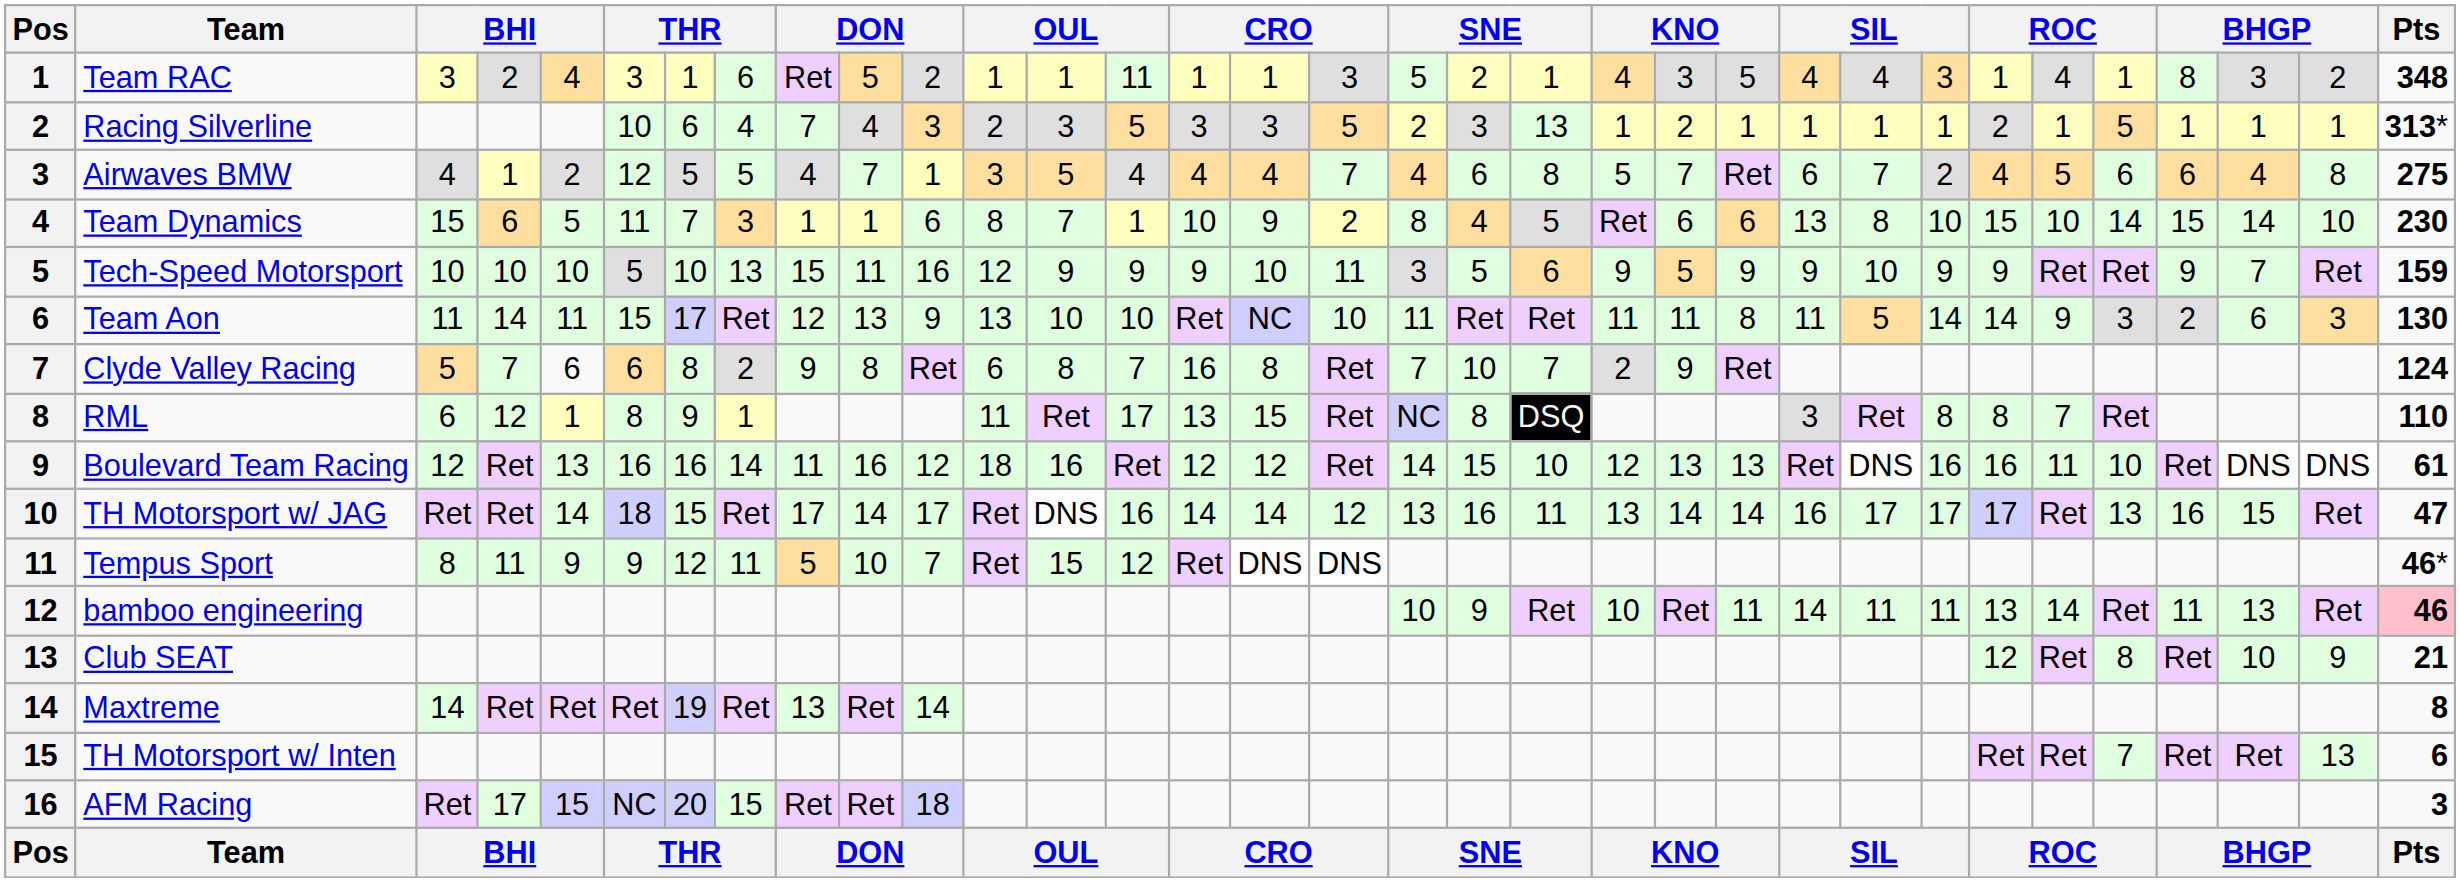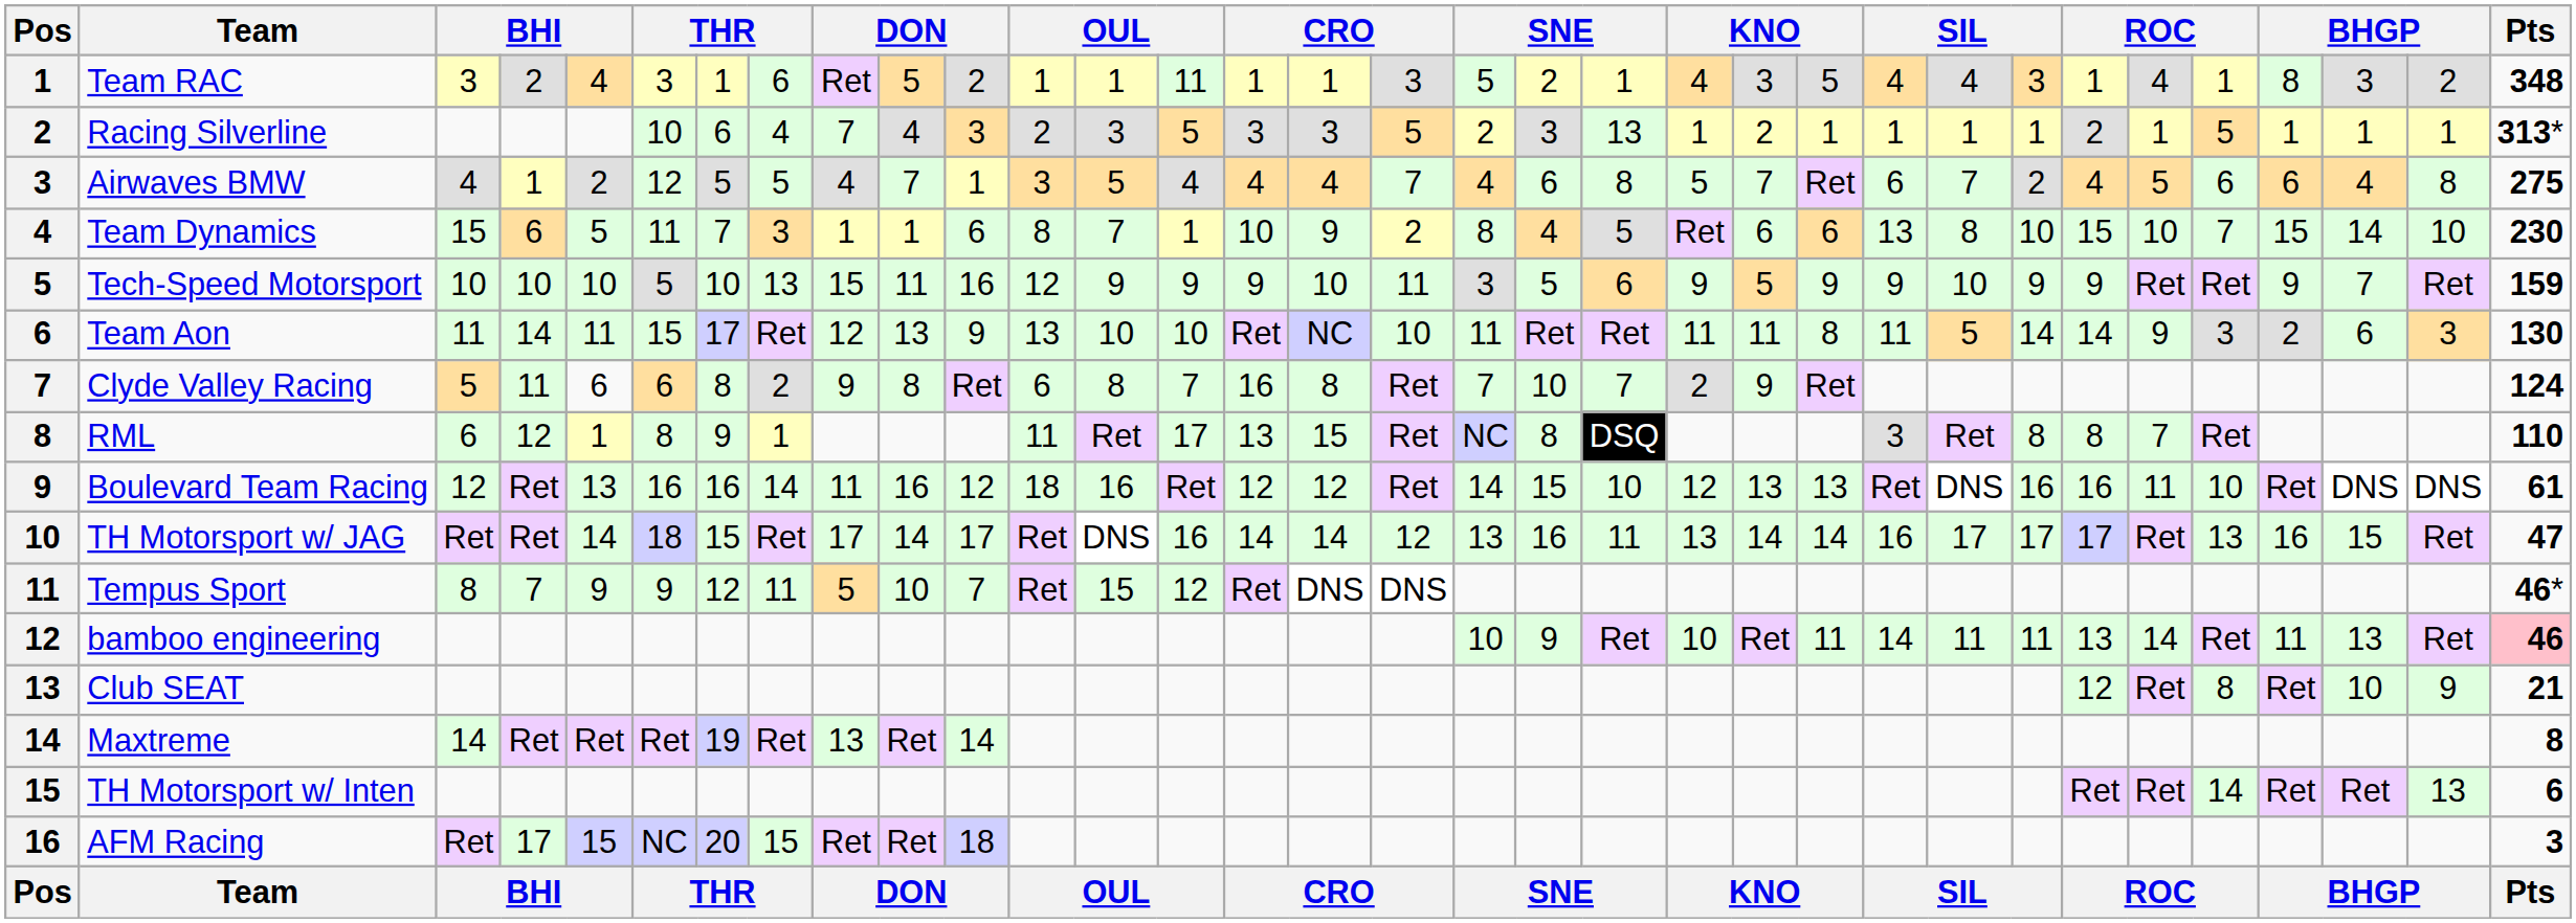Team Dynamics | column 29: 14 -> 7
Clyde Valley Racing | column 4: 7 -> 11
Tempus Sport | column 4: 11 -> 7
TH Motorsport w/ Inten | column 29: 7 -> 14
